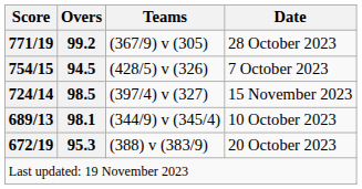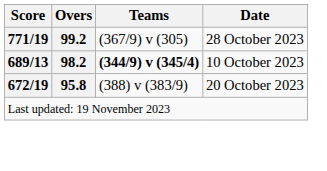- row: 754/15 | 94.5 | (428/5) v (326) | 7 October 2023
- row: 724/14 | 98.5 | (397/4) v (327) | 15 November 2023
10 October 2023 | Overs: 98.1 -> 98.2
10 October 2023 | Teams: normal -> bold
20 October 2023 | Overs: 95.3 -> 95.8
